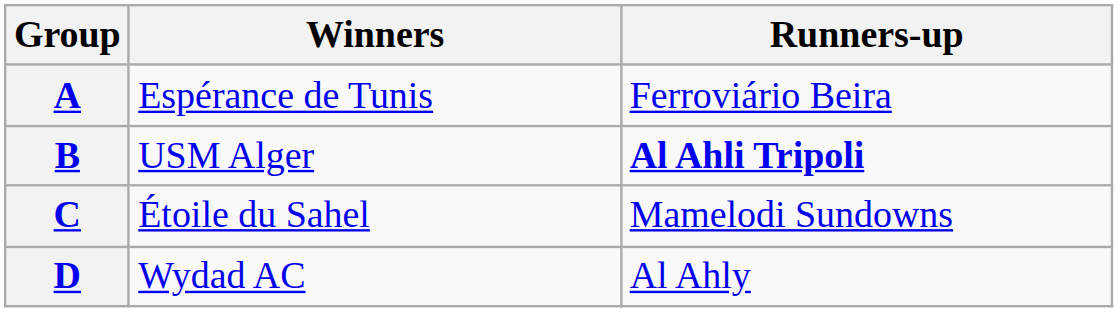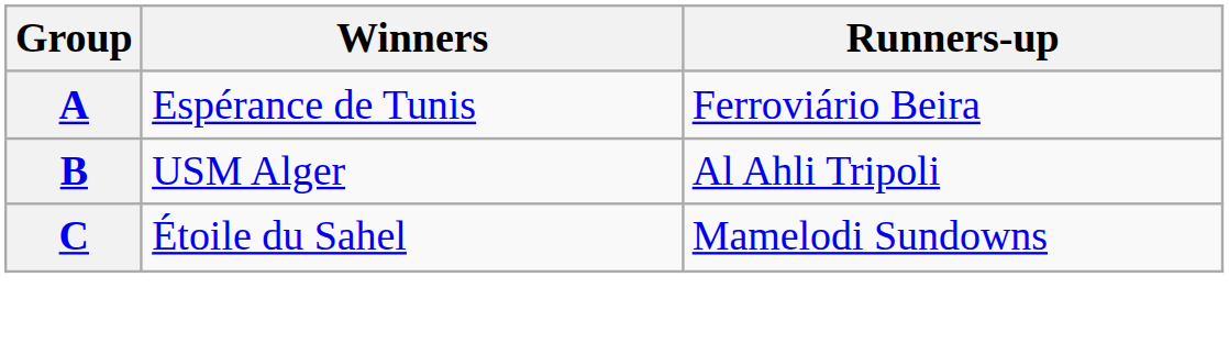B | Runners-up: bold -> normal
- row: D | Wydad AC | Al Ahly
